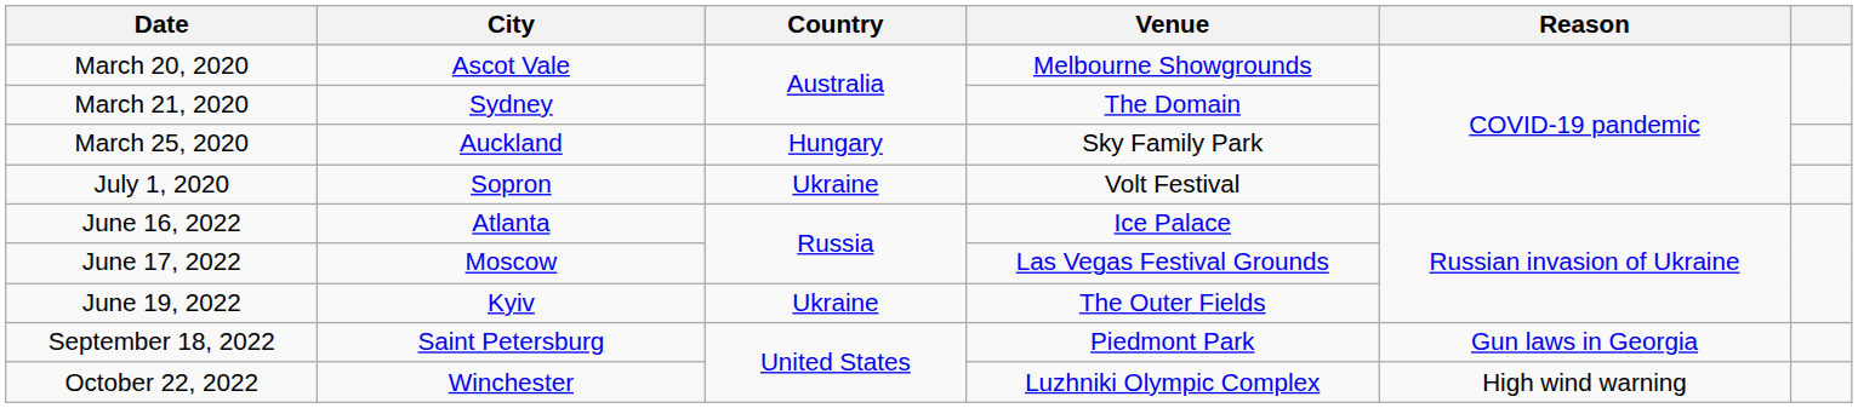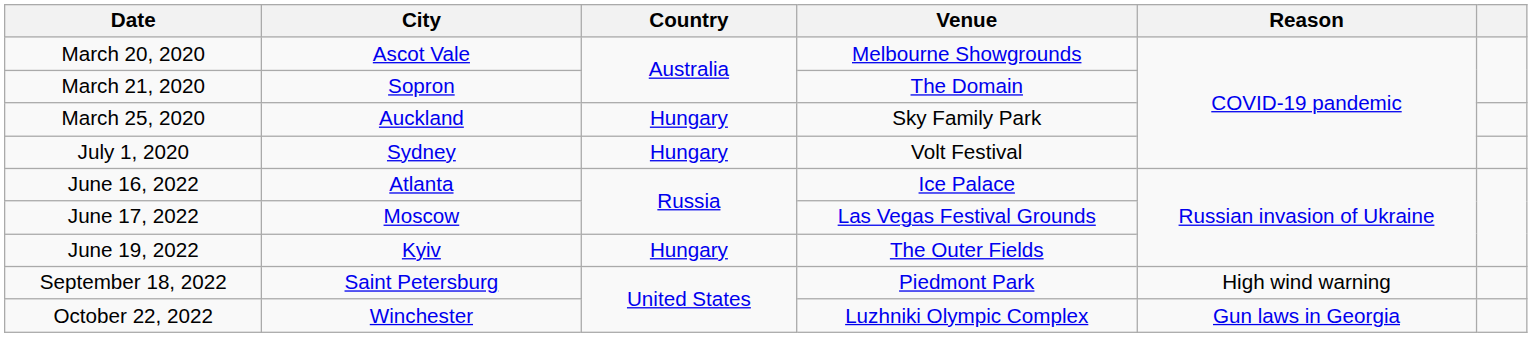March 21, 2020 | City: Sydney -> Sopron
July 1, 2020 | City: Sopron -> Sydney
July 1, 2020 | Country: Ukraine -> Hungary
June 19, 2022 | Country: Ukraine -> Hungary
September 18, 2022 | Reason: Gun laws in Georgia -> High wind warning
October 22, 2022 | Reason: High wind warning -> Gun laws in Georgia
